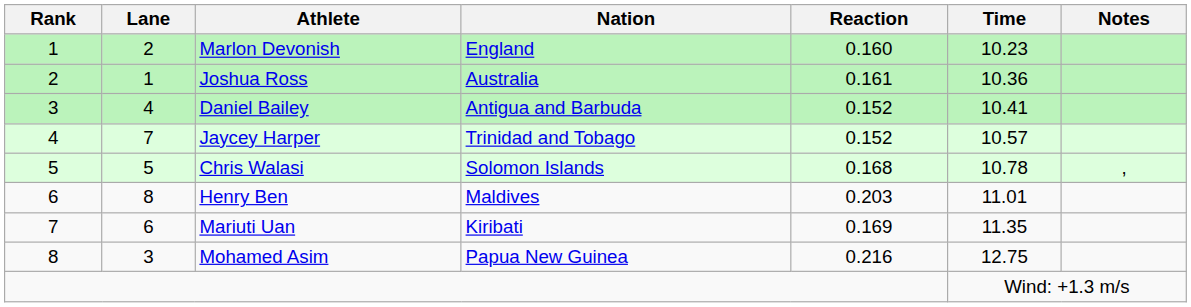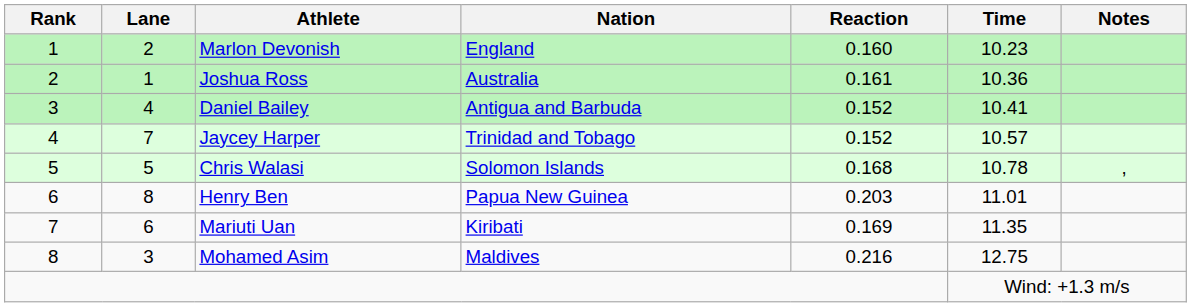Henry Ben | Nation: Maldives -> Papua New Guinea
Mohamed Asim | Nation: Papua New Guinea -> Maldives
